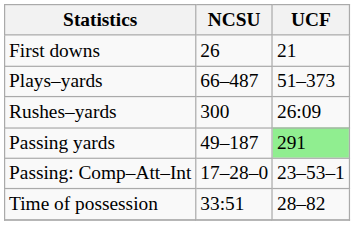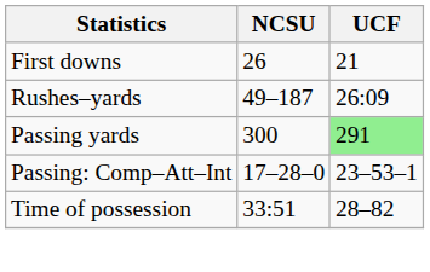- row: Plays–yards | 66–487 | 51–373
Rushes–yards | NCSU: 300 -> 49–187
Passing yards | NCSU: 49–187 -> 300
